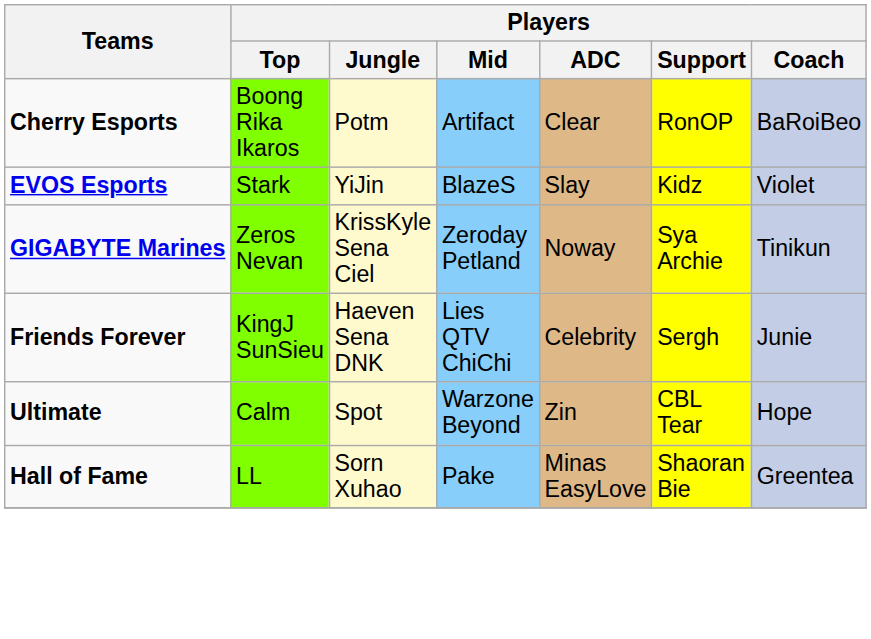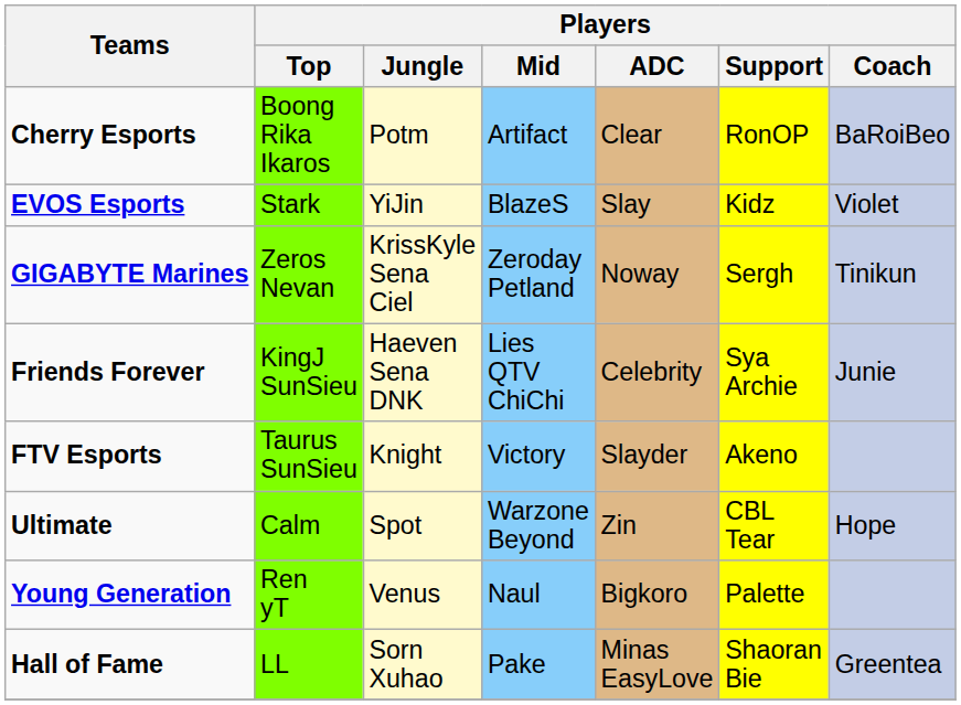GIGABYTE Marines | Players / Support: Sya Archie -> Sergh
Friends Forever | Players / Support: Sergh -> Sya Archie
+ row: FTV Esports | Taurus SunSieu | Knight | Victory | Slayder | Akeno
+ row: Young Generation | Ren yT | Venus | Naul | Bigkoro | Palette
